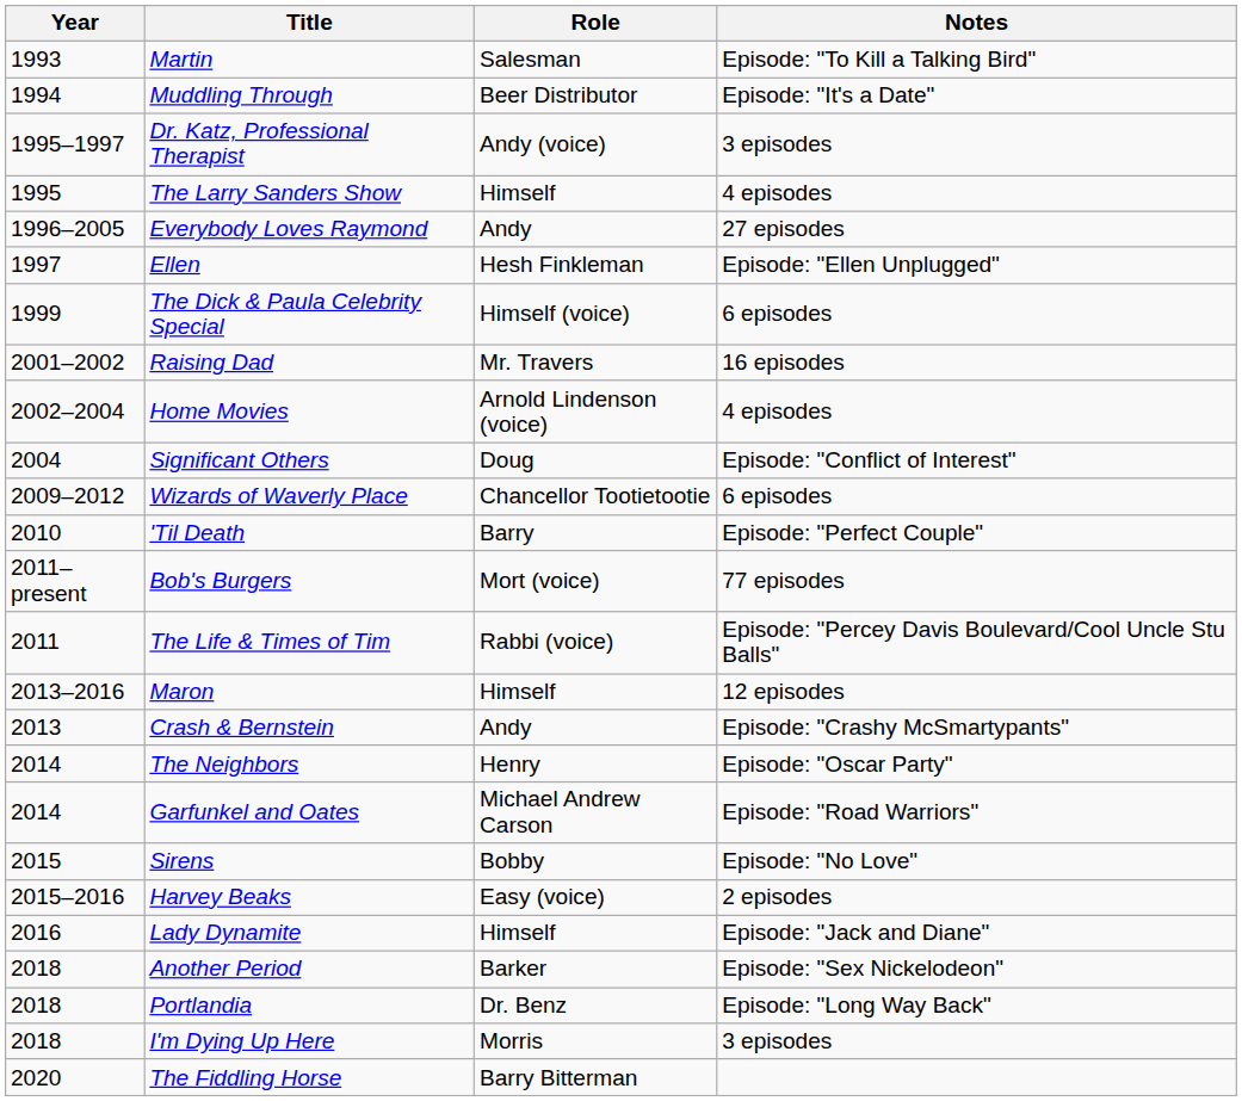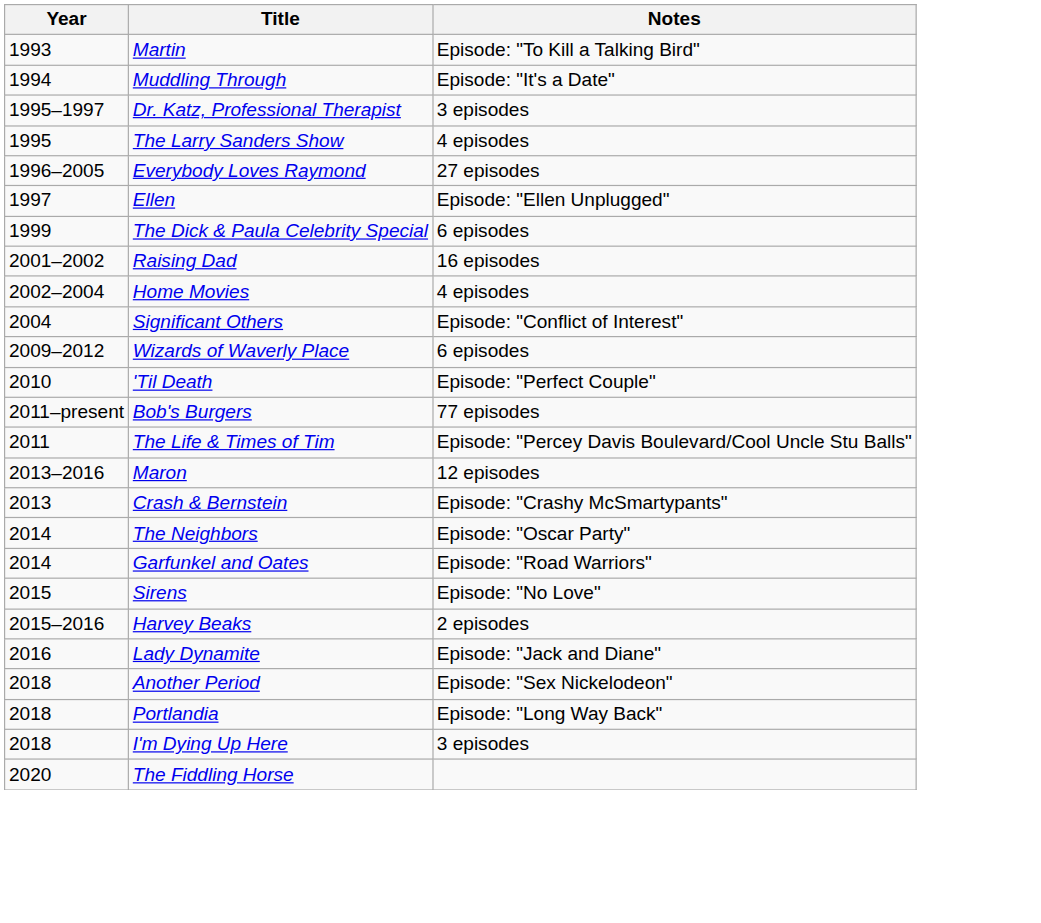- column: Role | Salesman | Beer Distributor | Andy (voice) | Himself | Andy | Hesh Finkleman | Himself (voice) | Mr. Travers | Arnold Lindenson (voice) | Doug | Chancellor Tootietootie | Barry | Mort (voice) | Rabbi (voice) | Himself | Andy | Henry | Michael Andrew Carson | Bobby | Easy (voice) | Himself | Barker | Dr. Benz | Morris | Barry Bitterman
